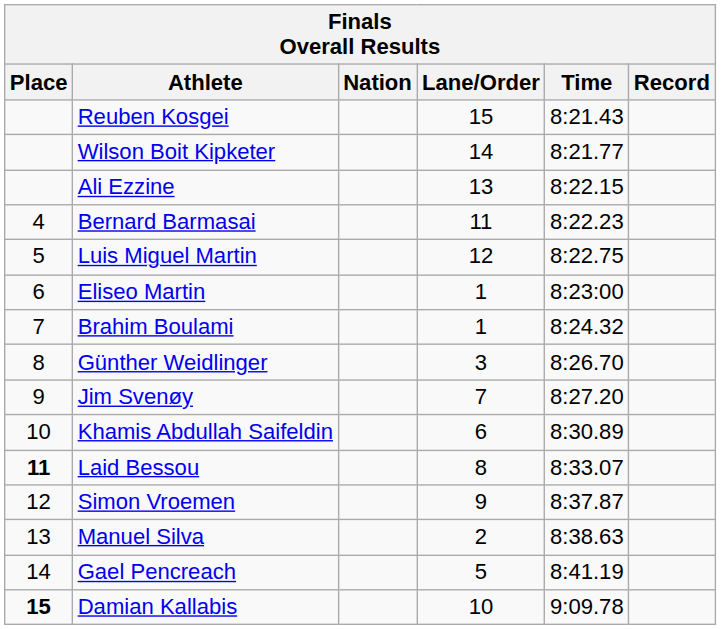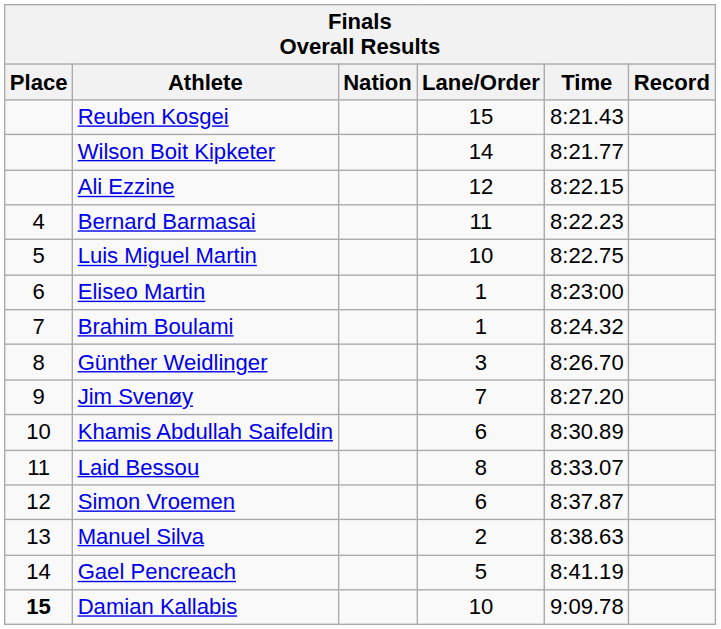Ali Ezzine | Lane/Order: 13 -> 12
Luis Miguel Martin | Lane/Order: 12 -> 10
Laid Bessou | Place: bold -> normal
Simon Vroemen | Lane/Order: 9 -> 6
